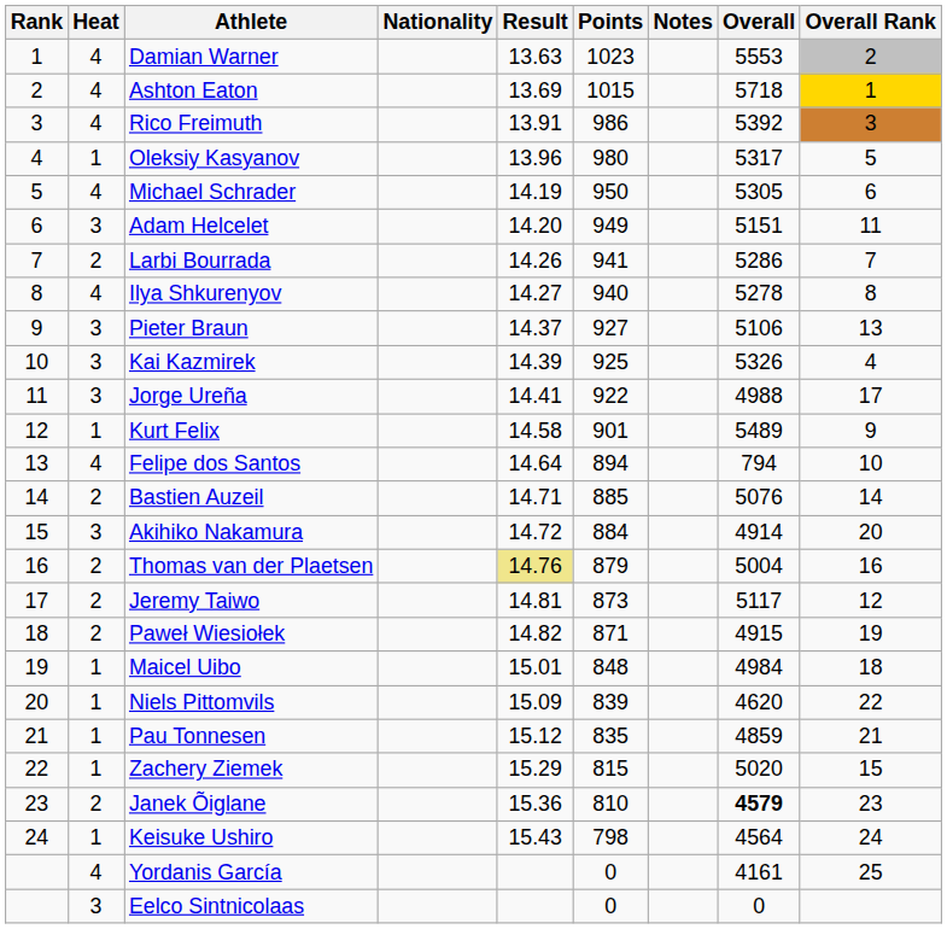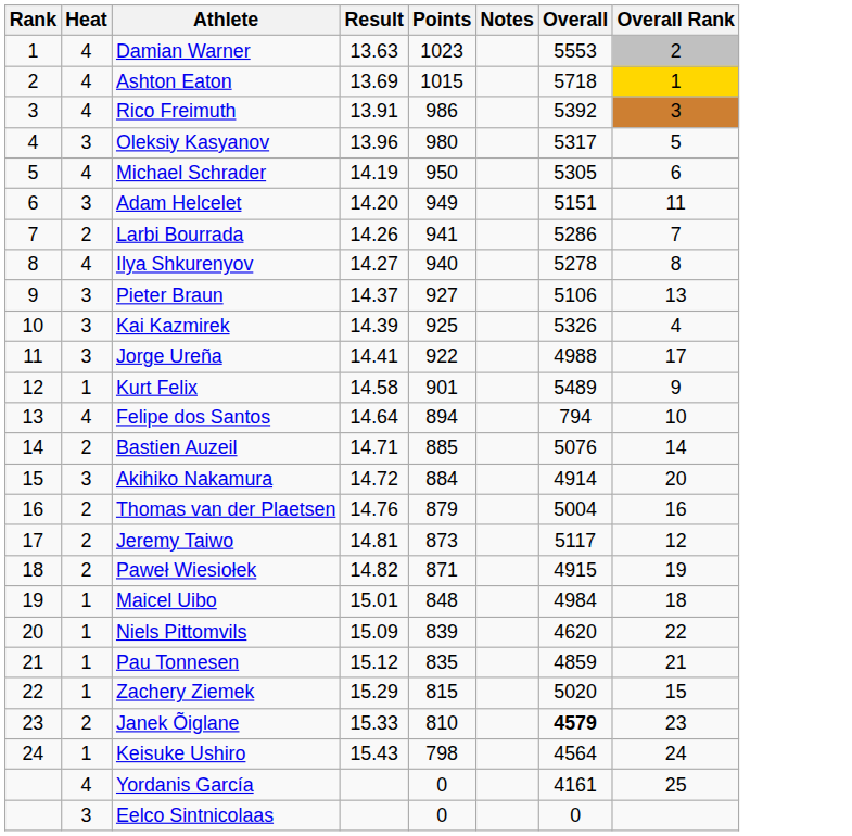- column: Nationality
Oleksiy Kasyanov | Heat: 1 -> 3
Thomas van der Plaetsen | Result: khaki background -> no background
Janek Õiglane | Result: 15.36 -> 15.33
